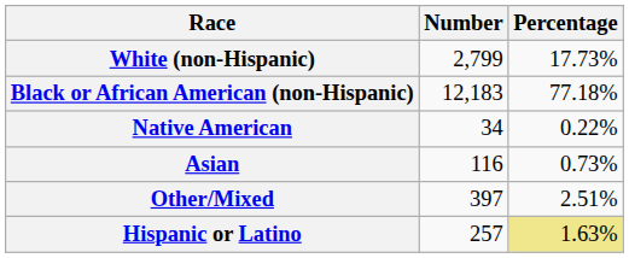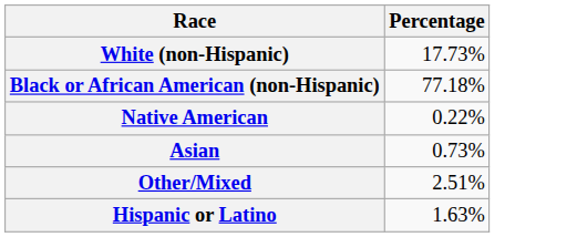- column: Number | 2,799 | 12,183 | 34 | 116 | 397 | 257
Hispanic or Latino | Percentage: khaki background -> no background
